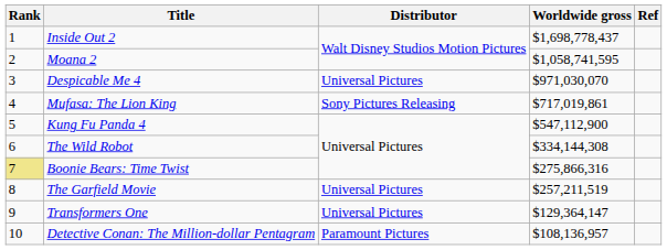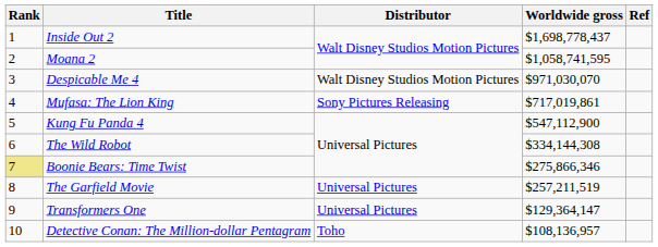Despicable Me 4 | Distributor: Universal Pictures -> Walt Disney Studios Motion Pictures
Boonie Bears: Time Twist | Worldwide gross: $275,866,316 -> $275,866,346
Detective Conan: The Million-dollar Pentagram | Distributor: Paramount Pictures -> Toho
